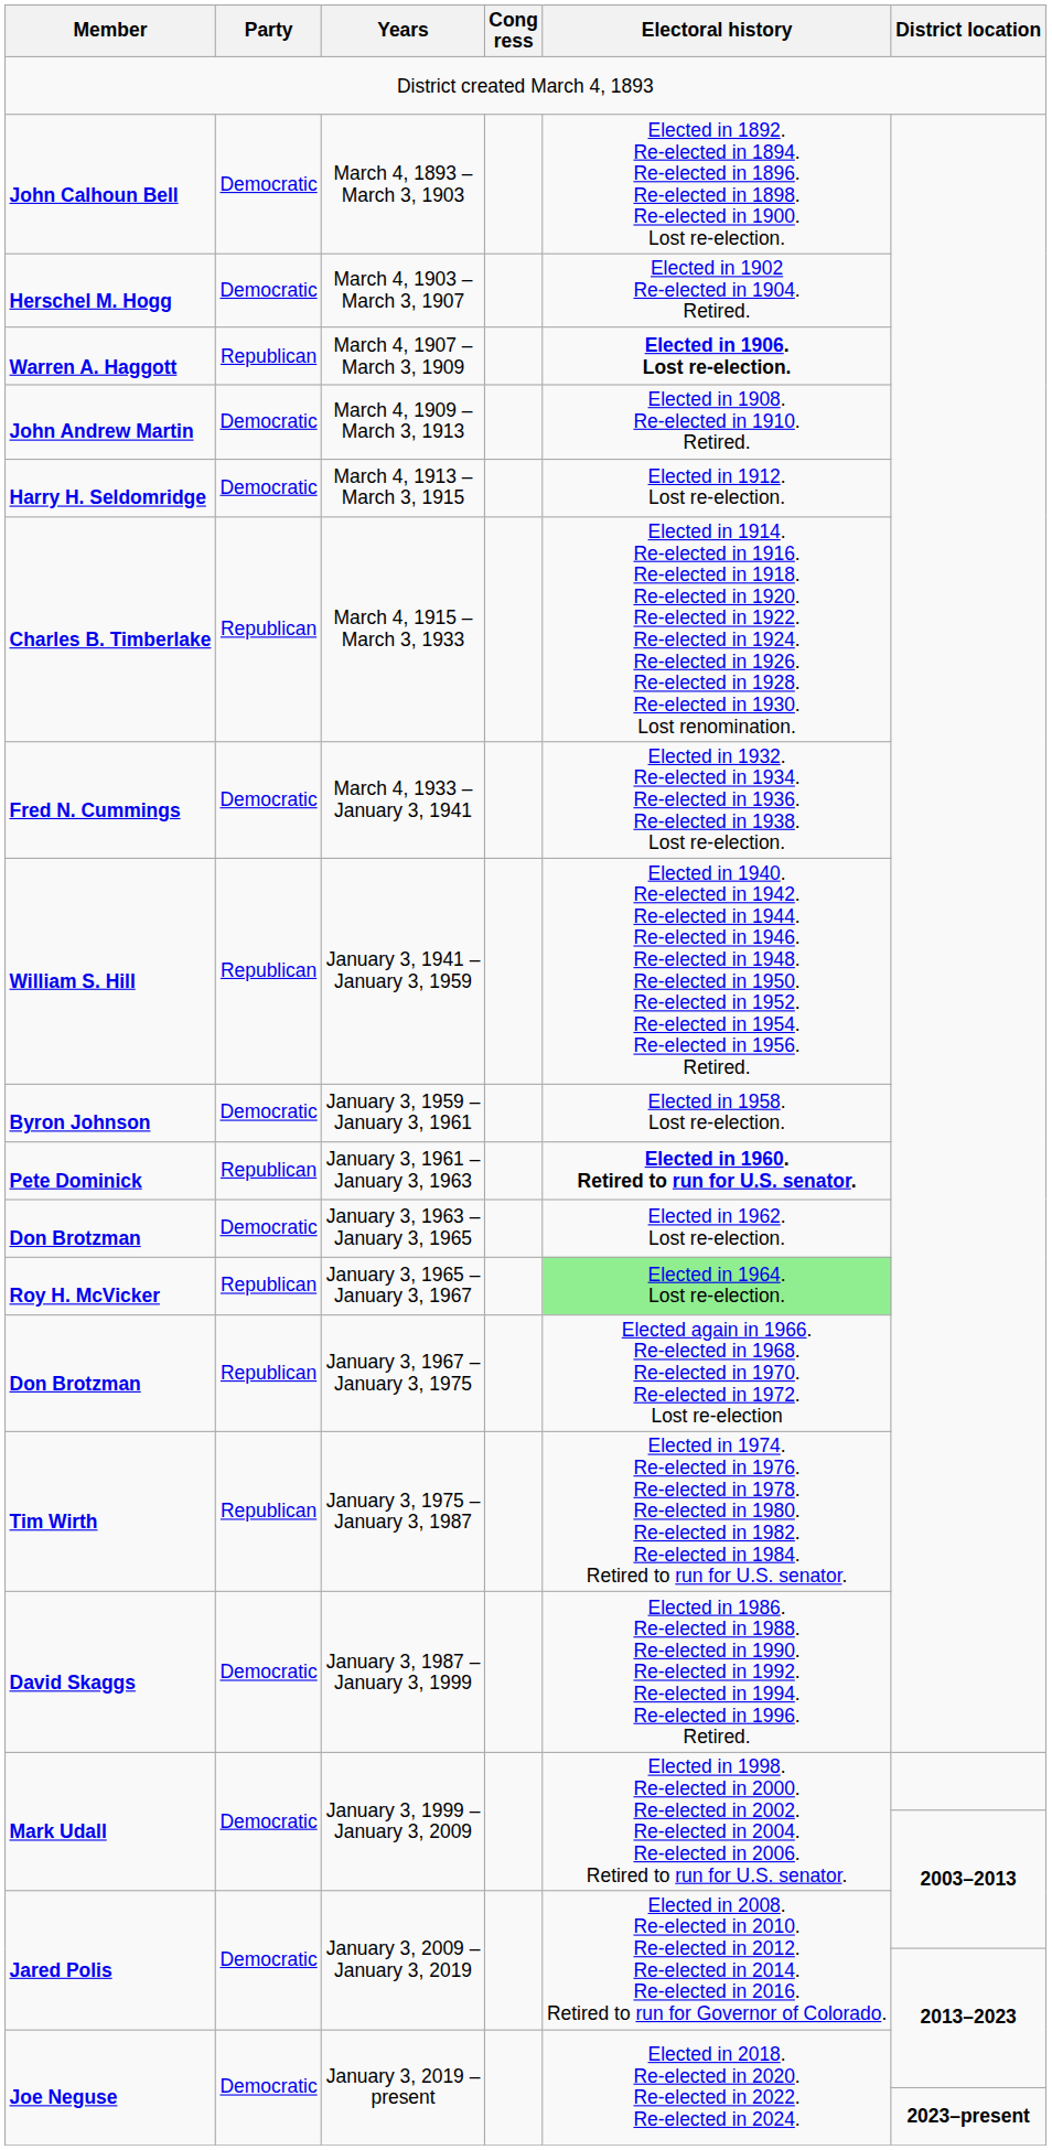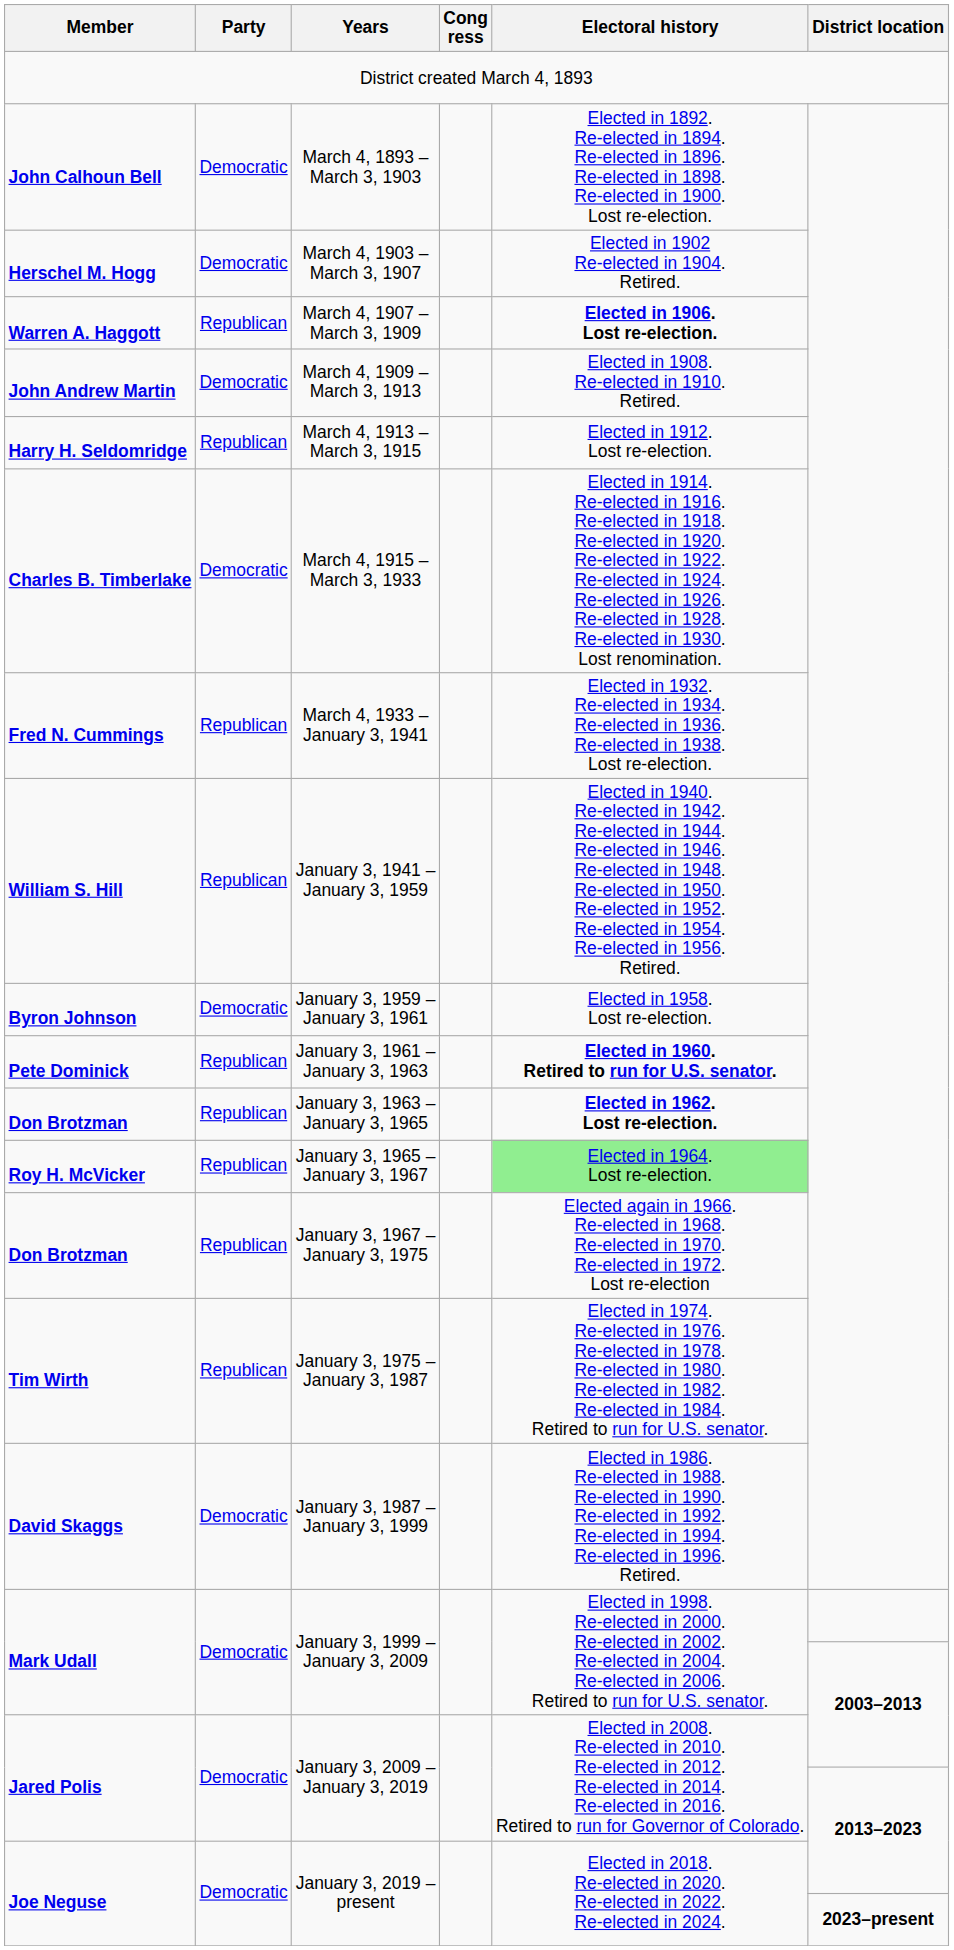March 4, 1913 – March 3, 1915 | Party: Democratic -> Republican
March 4, 1915 – March 3, 1933 | Party: Republican -> Democratic
March 4, 1933 – January 3, 1941 | Party: Democratic -> Republican
January 3, 1963 – January 3, 1965 | Party: Democratic -> Republican
January 3, 1963 – January 3, 1965 | Electoral history: normal -> bold
